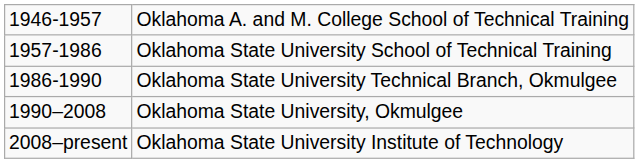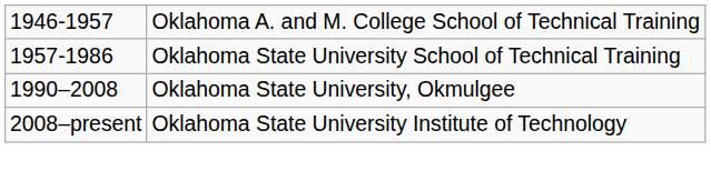- row: 1986-1990 | Oklahoma State University Technical Branch, Okmulgee
